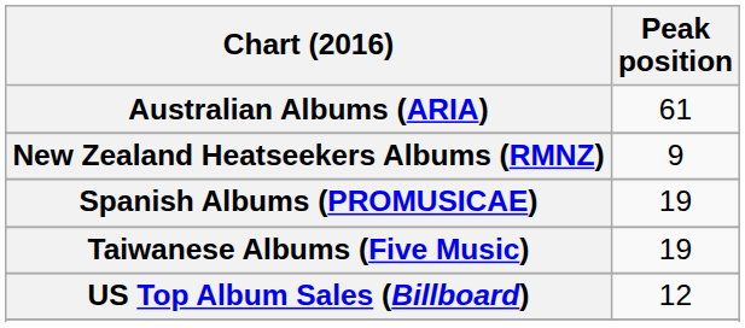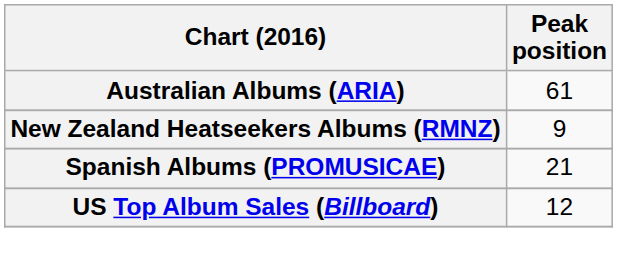Spanish Albums (PROMUSICAE) | Peak position: 19 -> 21
- row: Taiwanese Albums (Five Music) | 19
